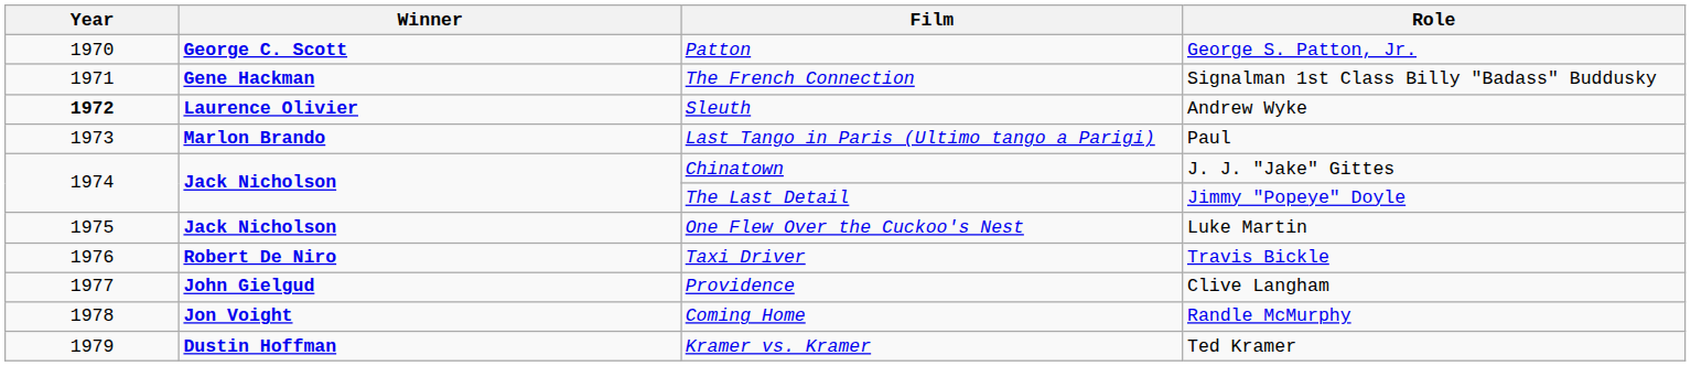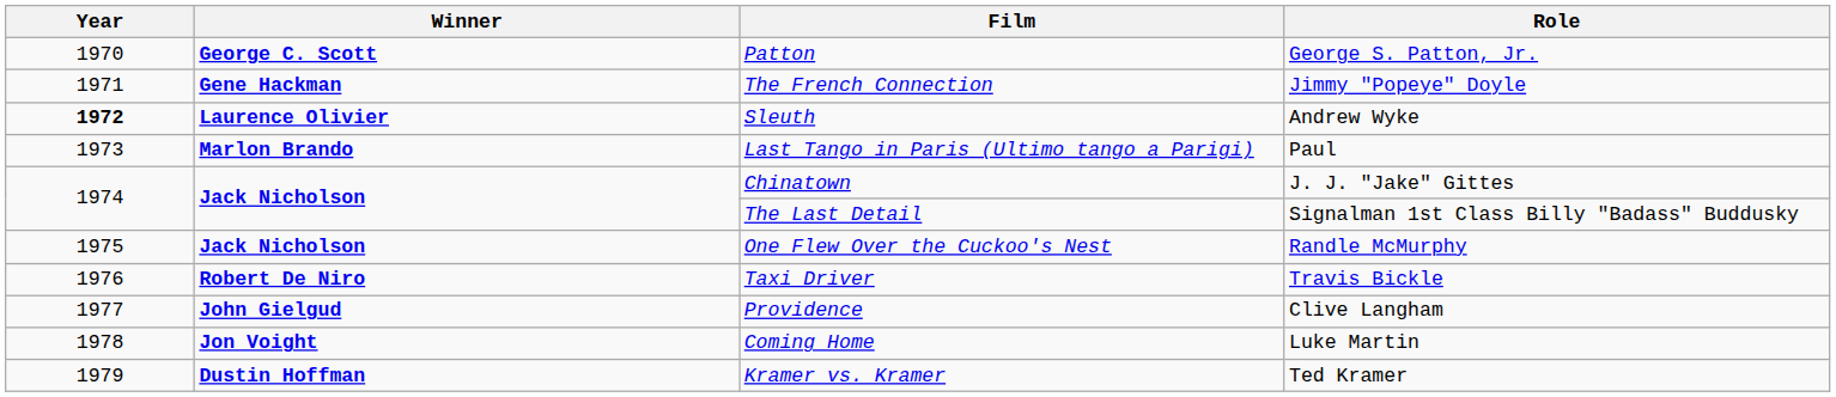The French Connection | Role: Signalman 1st Class Billy "Badass" Buddusky -> Jimmy "Popeye" Doyle
The Last Detail | Role: Jimmy "Popeye" Doyle -> Signalman 1st Class Billy "Badass" Buddusky
One Flew Over the Cuckoo's Nest | Role: Luke Martin -> Randle McMurphy
Coming Home | Role: Randle McMurphy -> Luke Martin
